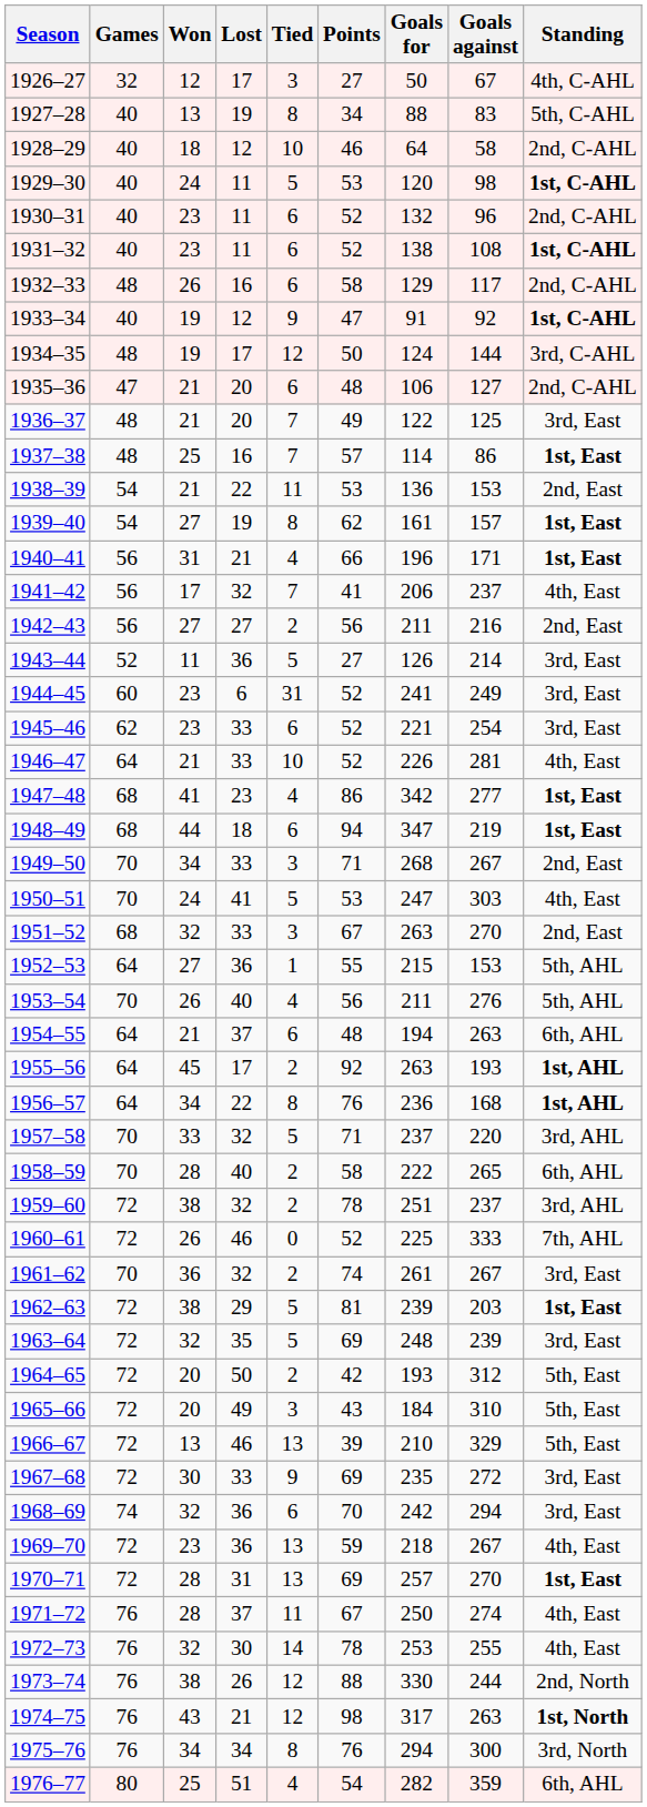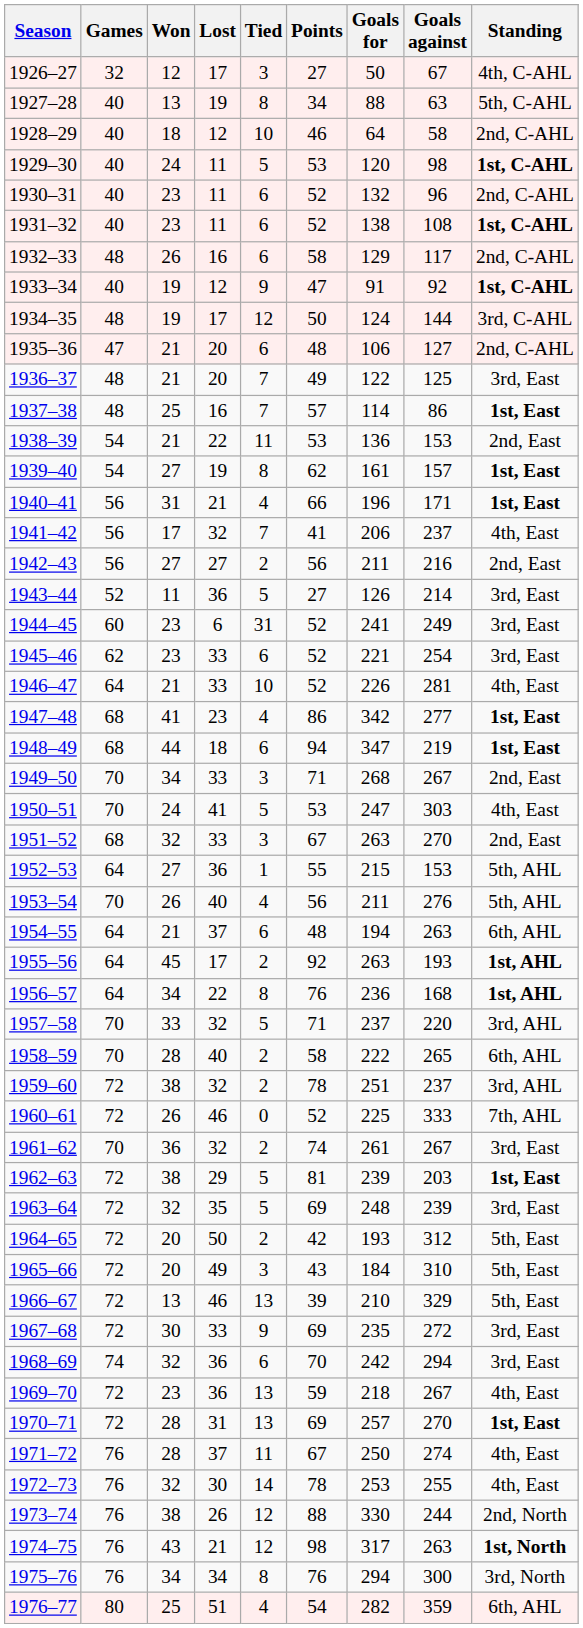1927–28 | Goals against: 83 -> 63
